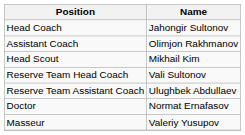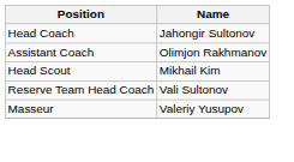- row: Reserve Team Assistant Coach | Ulughbek Abdullaev
- row: Doctor | Normat Ernafasov
